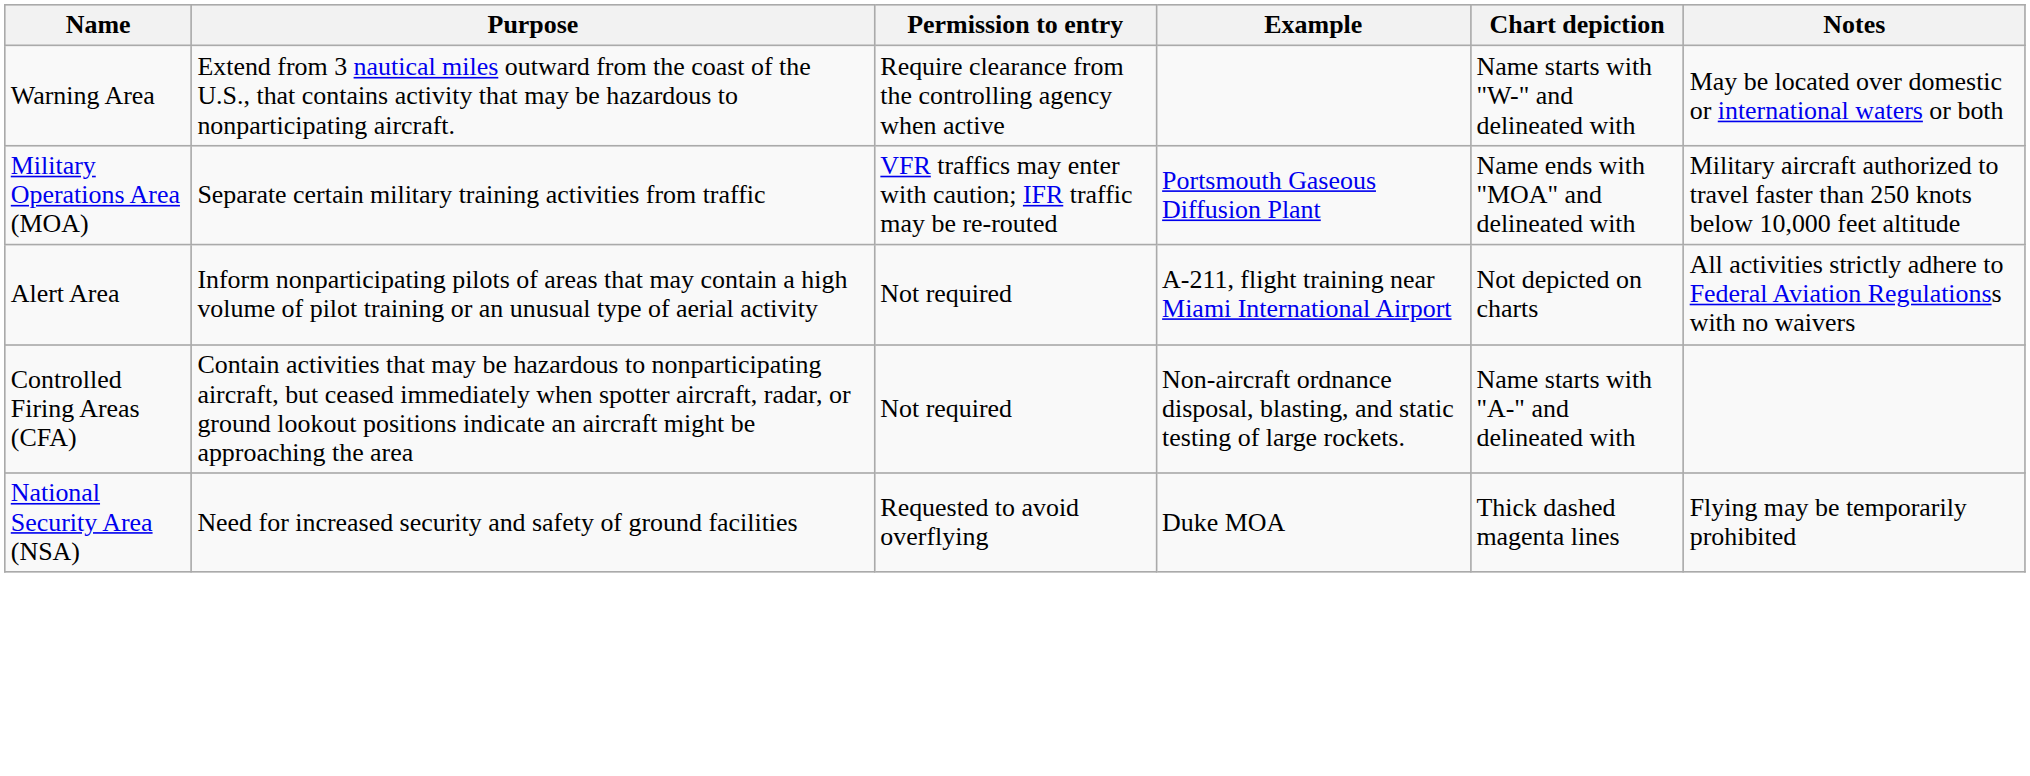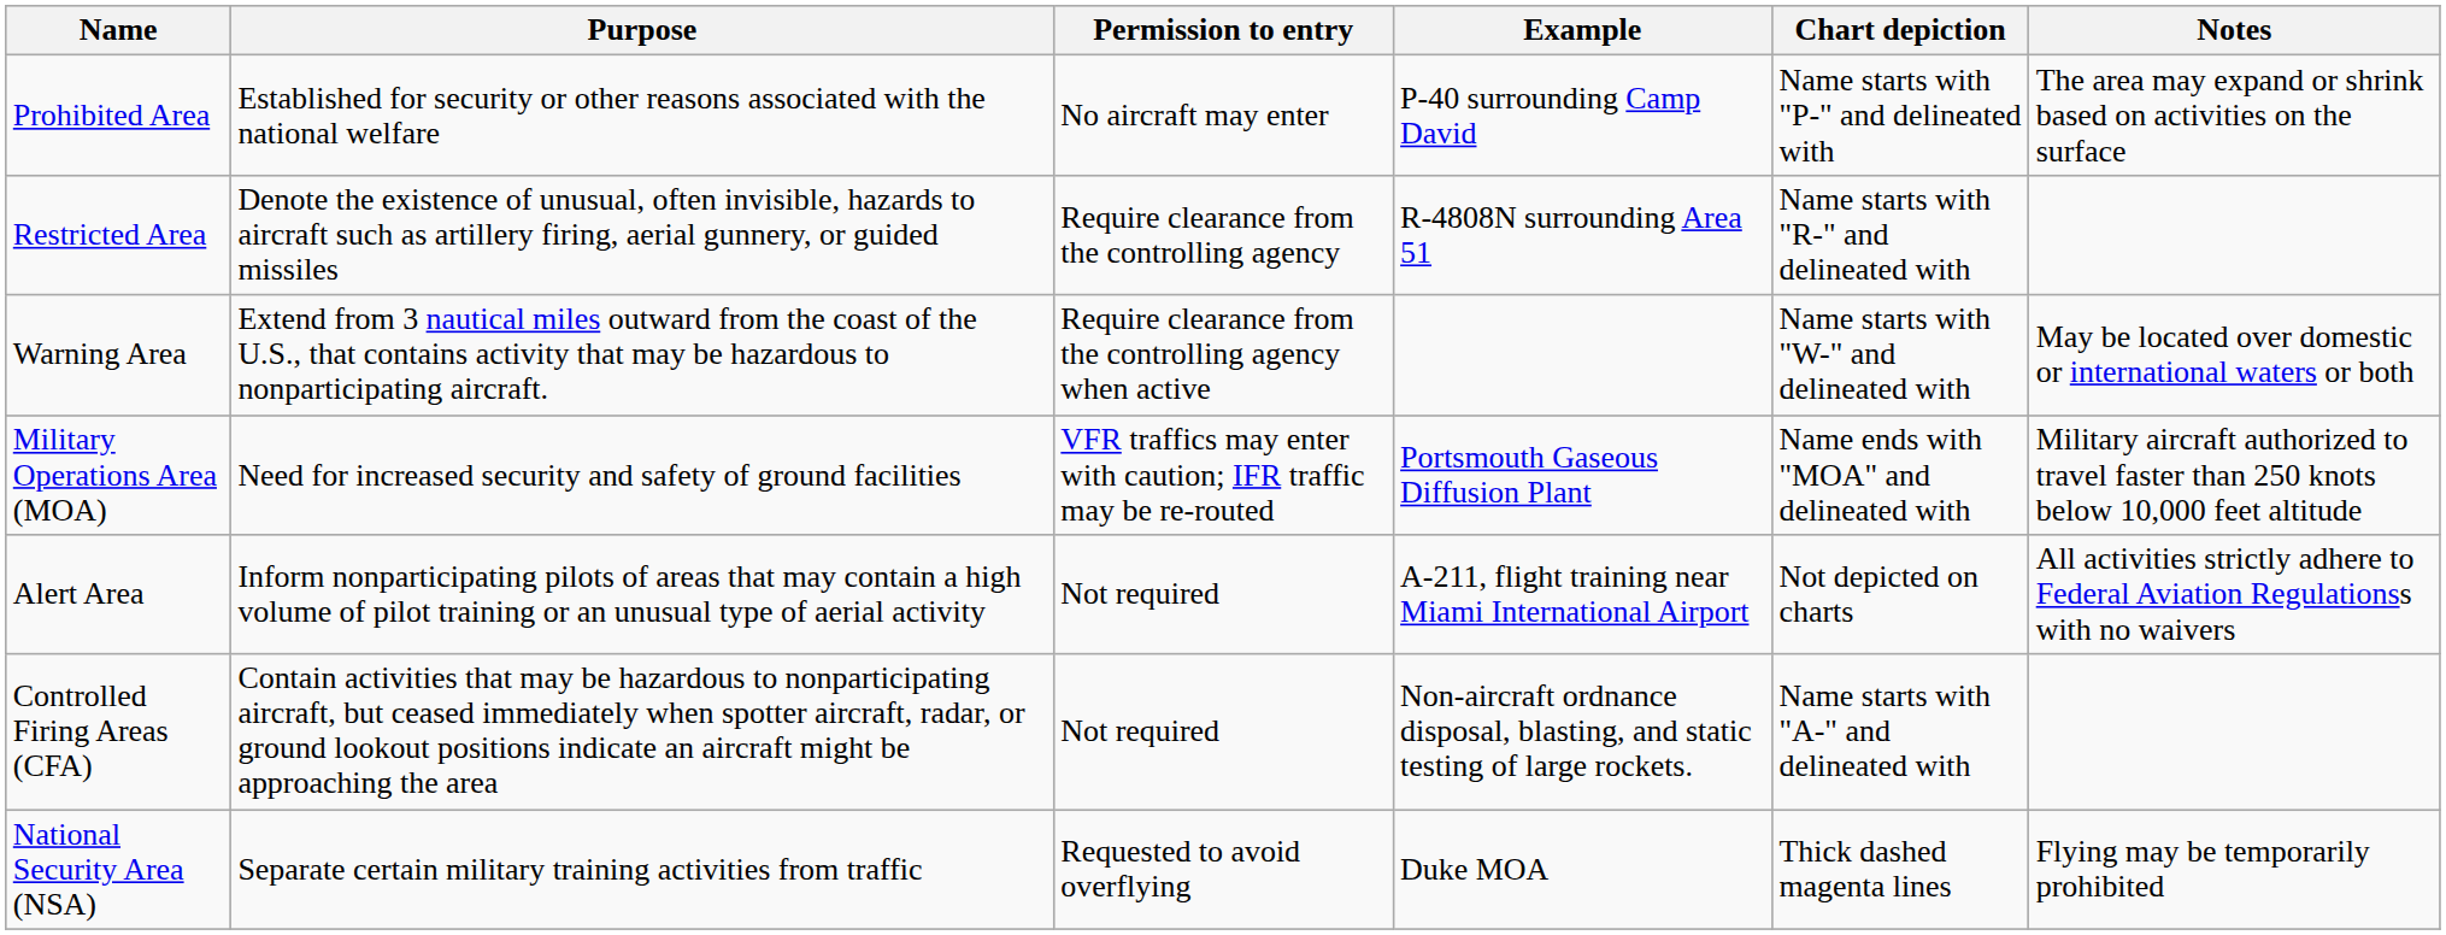+ row: Prohibited Area | Established for security or other reasons associated with the national welfare | No aircraft may enter | P-40 surrounding Camp David | Name starts with "P-" and delineated with | The area may expand or shrink based on activities on the surface
+ row: Restricted Area | Denote the existence of unusual, often invisible, hazards to aircraft such as artillery firing, aerial gunnery, or guided missiles | Require clearance from the controlling agency | R-4808N surrounding Area 51 | Name starts with "R-" and delineated with
Military Operations Area (MOA) | Purpose: Separate certain military training activities from traffic -> Need for increased security and safety of ground facilities
National Security Area (NSA) | Purpose: Need for increased security and safety of ground facilities -> Separate certain military training activities from traffic
